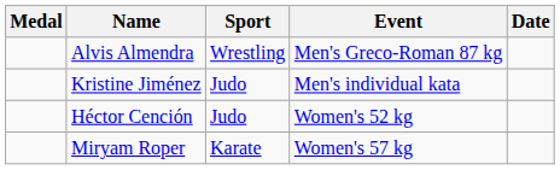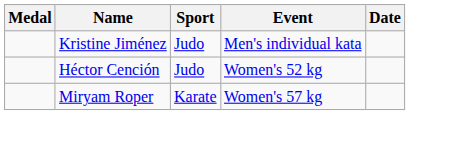- row: Alvis Almendra | Wrestling | Men's Greco-Roman 87 kg
